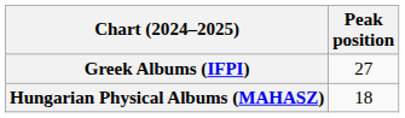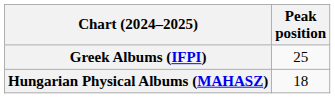Greek Albums (IFPI) | Peak position: 27 -> 25
